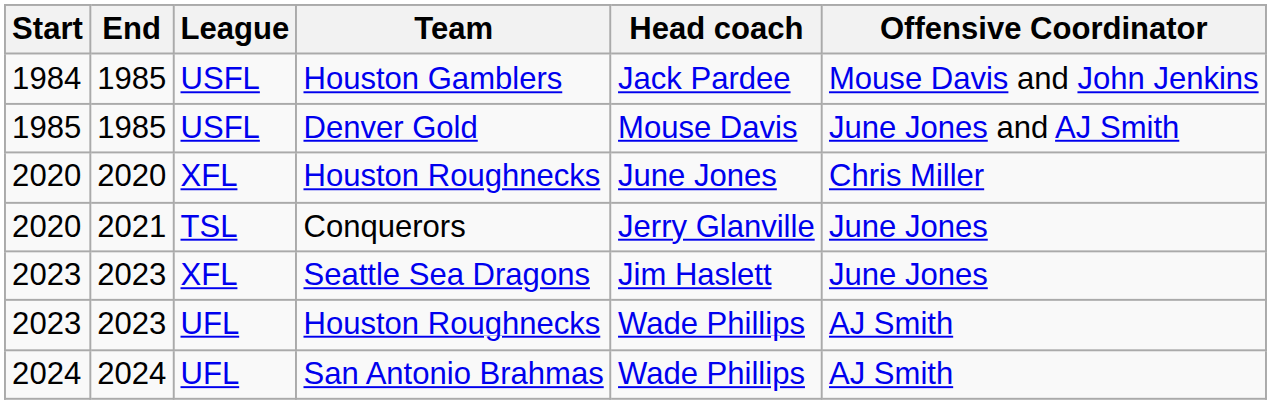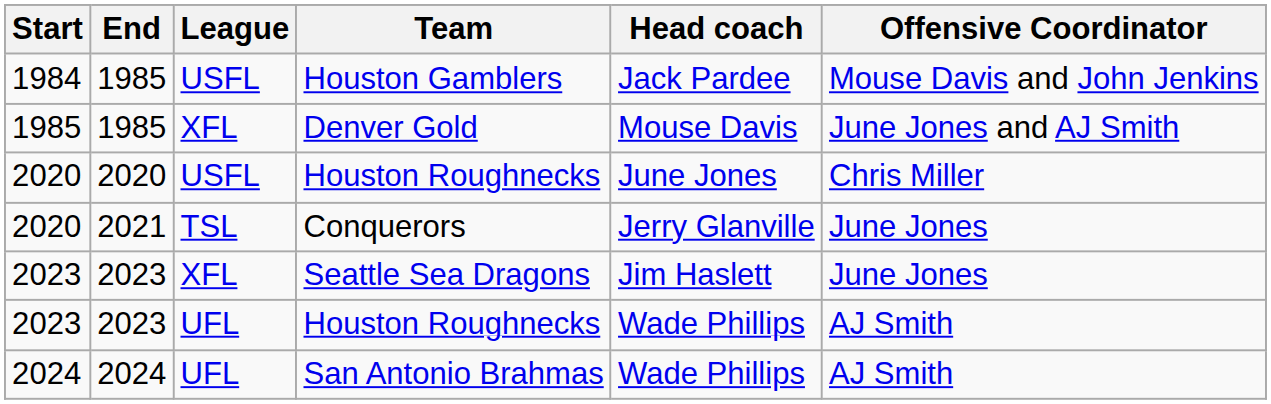Denver Gold | League: USFL -> XFL
2020 / Houston Roughnecks | League: XFL -> USFL
